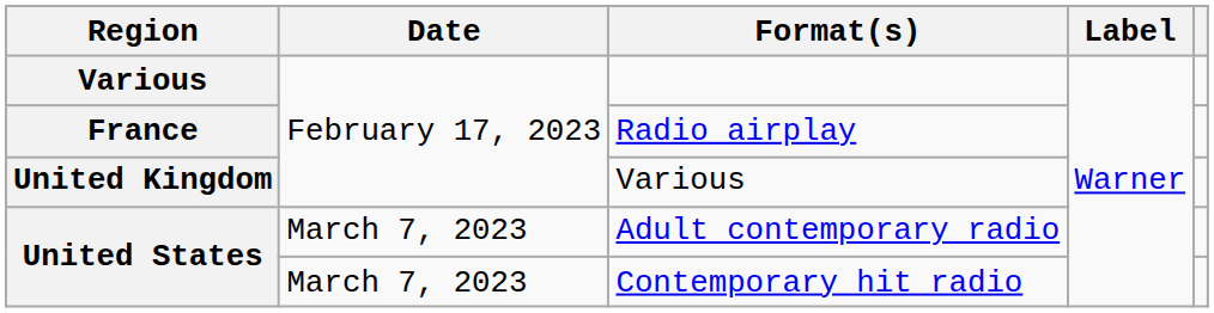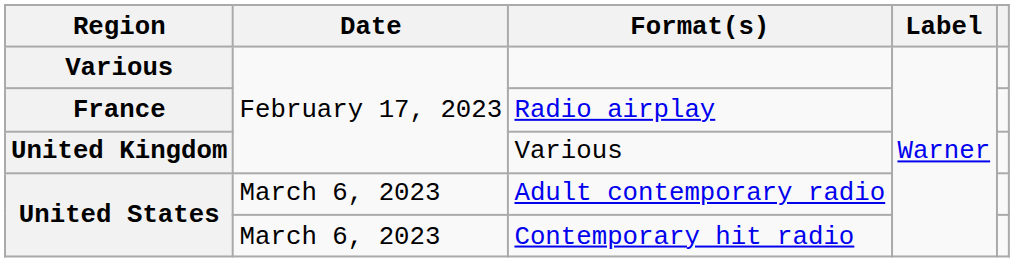Adult contemporary radio | Date: March 7, 2023 -> March 6, 2023
Contemporary hit radio | Date: March 7, 2023 -> March 6, 2023
